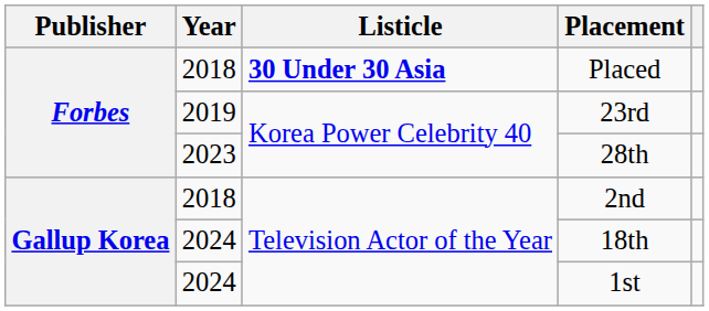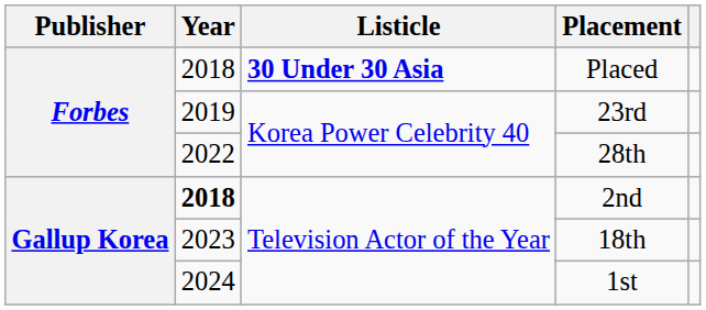28th | Year: 2023 -> 2022
2nd | Year: normal -> bold
18th | Year: 2024 -> 2023
